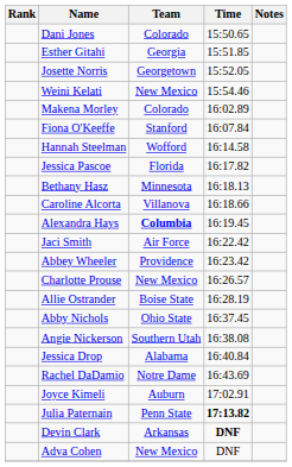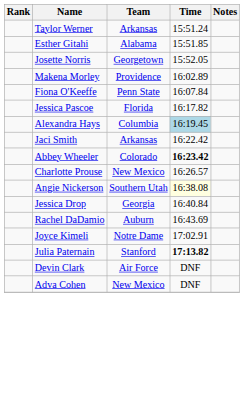- row: Dani Jones | Colorado | 15:50.65
+ row: Taylor Werner | Arkansas | 15:51.24
Esther Gitahi | Team: Georgia -> Alabama
- row: Weini Kelati | New Mexico | 15:54.46
Makena Morley | Team: Colorado -> Providence
Fiona O'Keeffe | Team: Stanford -> Penn State
- row: Hannah Steelman | Wofford | 16:14.58
- row: Bethany Hasz | Minnesota | 16:18.13
- row: Caroline Alcorta | Villanova | 16:18.66
Alexandra Hays | Team: bold -> normal
Alexandra Hays | Time: no background -> lightblue background
Jaci Smith | Team: Air Force -> Arkansas
Abbey Wheeler | Team: Providence -> Colorado
Abbey Wheeler | Time: normal -> bold
- row: Allie Ostrander | Boise State | 16:28.19
- row: Abby Nichols | Ohio State | 16:37.45
Angie Nickerson | Time: no background -> lightyellow background
Jessica Drop | Team: Alabama -> Georgia
Rachel DaDamio | Team: Notre Dame -> Auburn
Joyce Kimeli | Team: Auburn -> Notre Dame
Julia Paternain | Team: Penn State -> Stanford
Devin Clark | Team: Arkansas -> Air Force
Devin Clark | Time: bold -> normal
